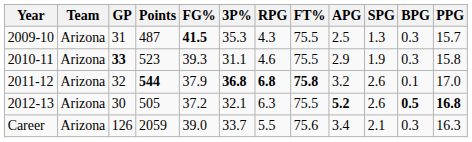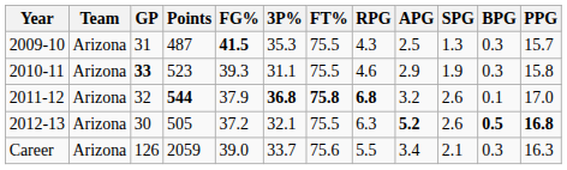columns swapped: FT% <-> RPG
